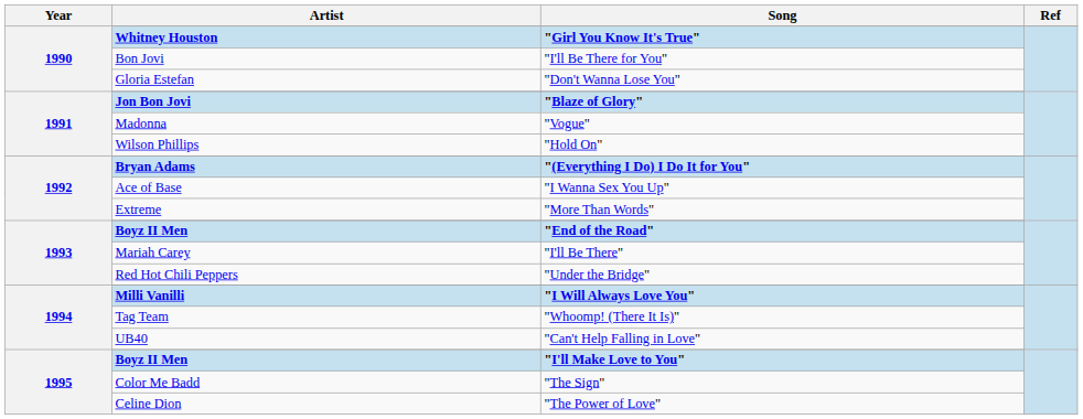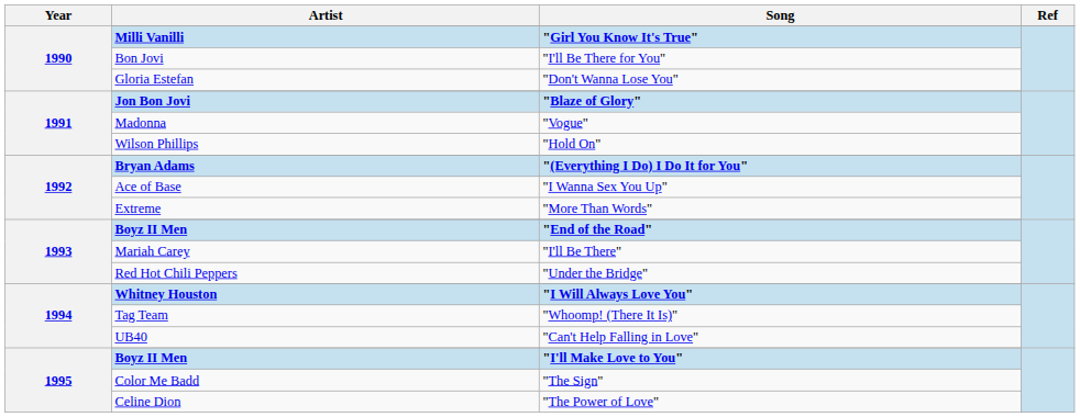"Girl You Know It's True" | Artist: Whitney Houston -> Milli Vanilli
"I Will Always Love You" | Artist: Milli Vanilli -> Whitney Houston
